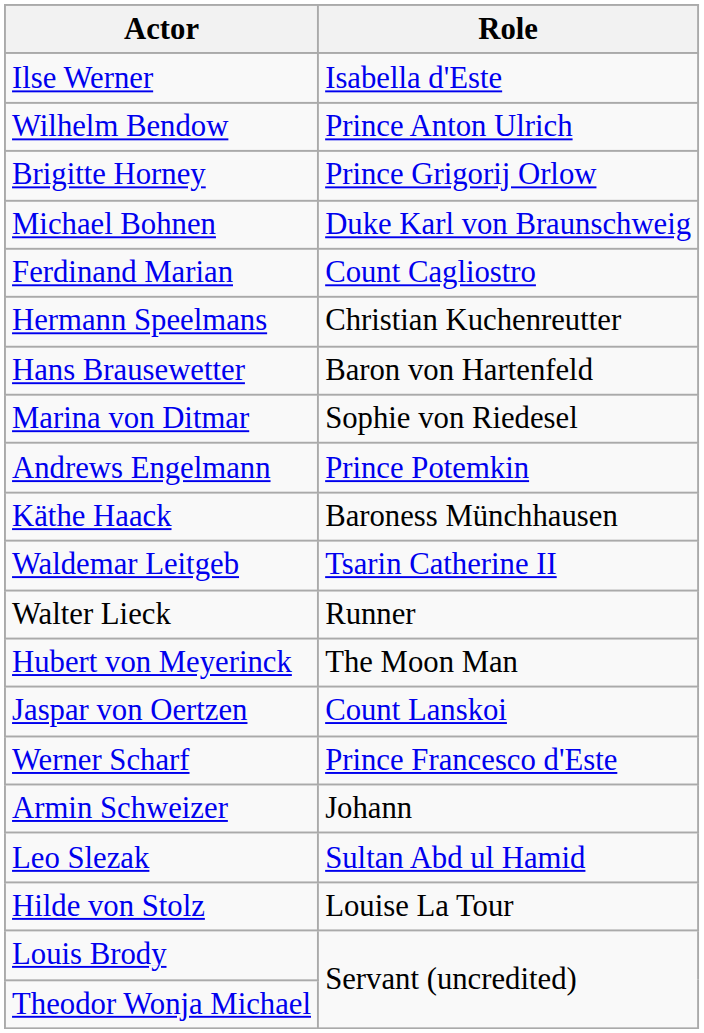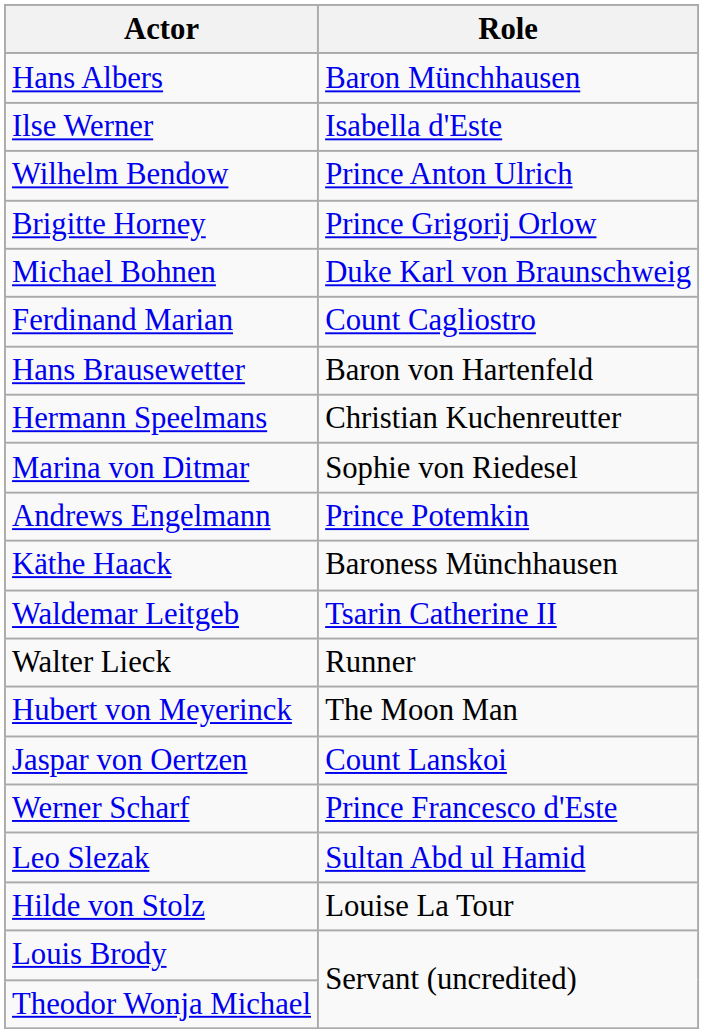+ row: Hans Albers | Baron Münchhausen
rows swapped: Hans Brausewetter <-> Hermann Speelmans
- row: Armin Schweizer | Johann
